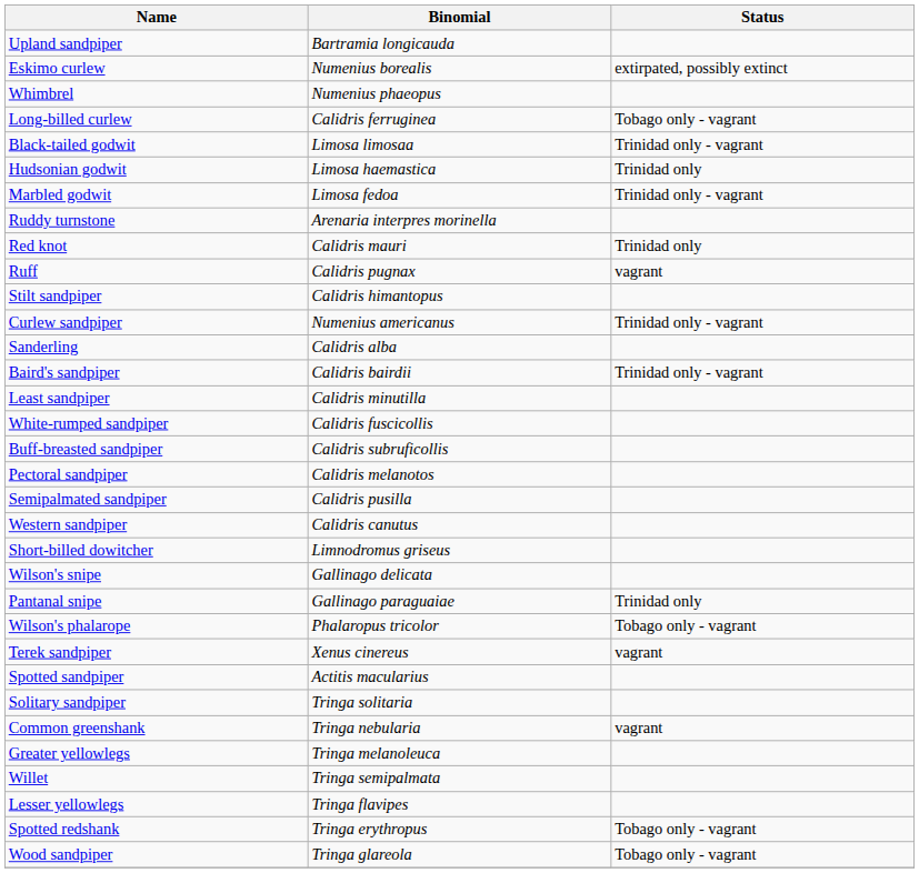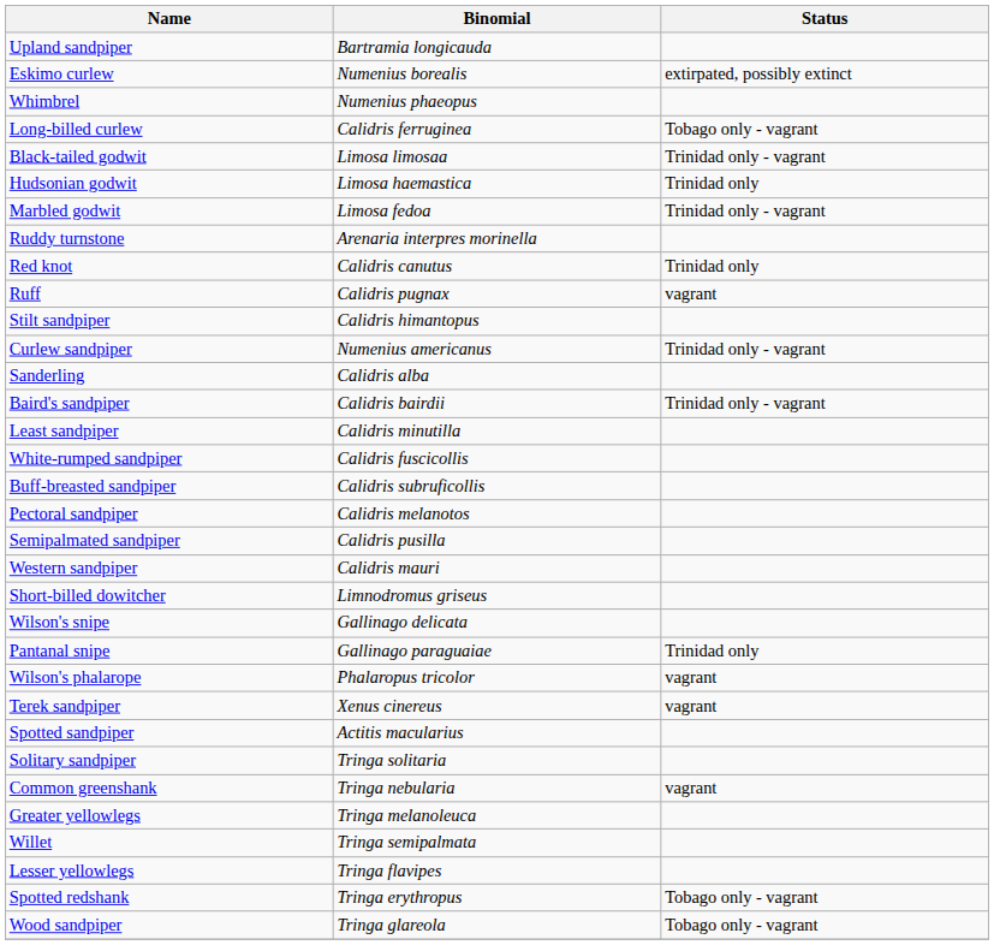Red knot | Binomial: Calidris mauri -> Calidris canutus
Western sandpiper | Binomial: Calidris canutus -> Calidris mauri
Wilson's phalarope | Status: Tobago only - vagrant -> vagrant
